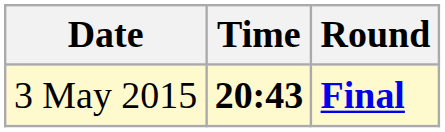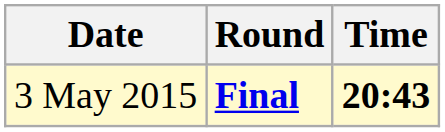columns swapped: Time <-> Round
